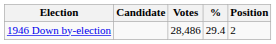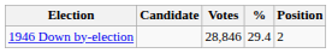1946 Down by-election | Votes: 28,486 -> 28,846
